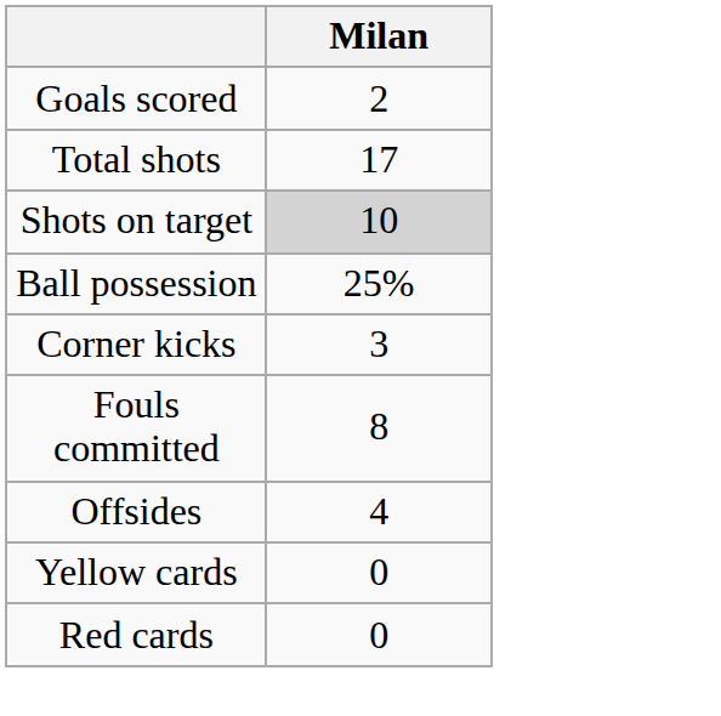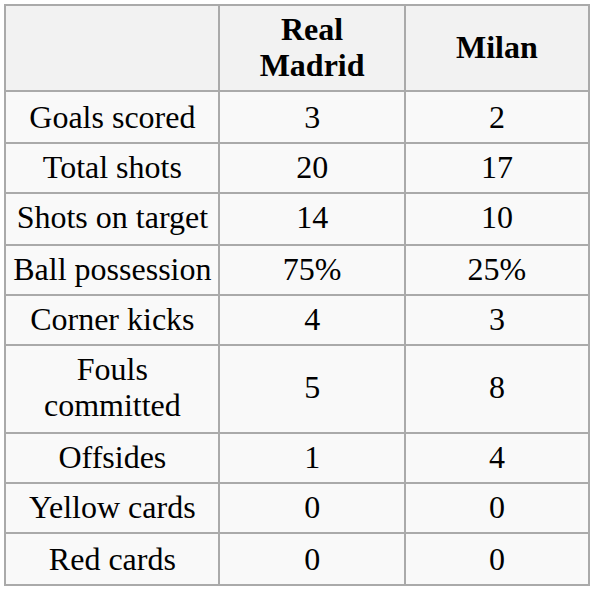+ column: Real Madrid | 3 | 20 | 14 | 75% | 4 | 5 | 1 | 0 | 0
Shots on target | Milan: lightgrey background -> no background
